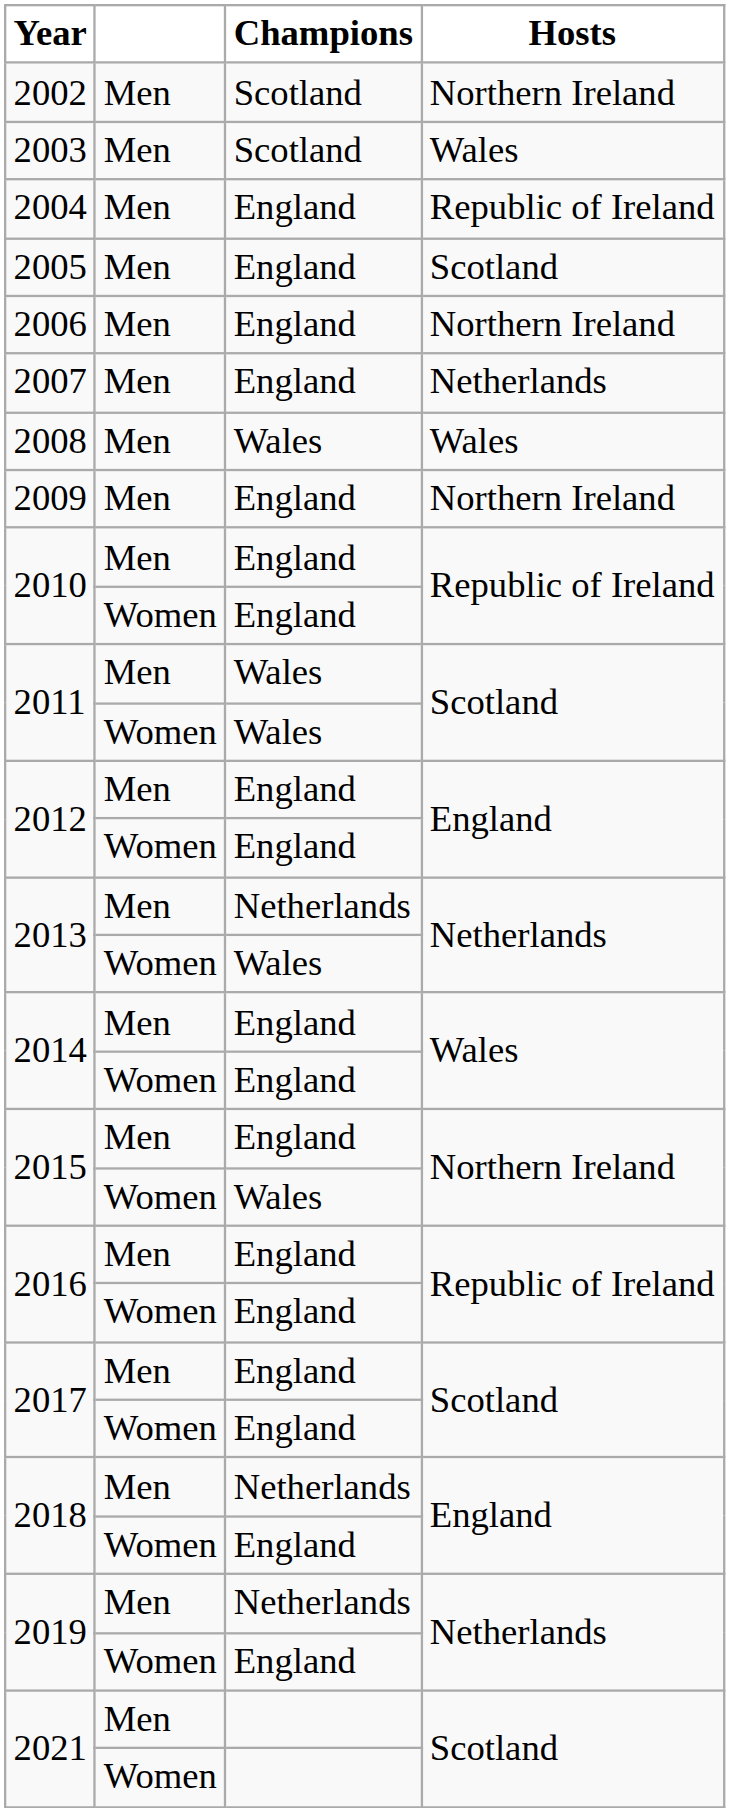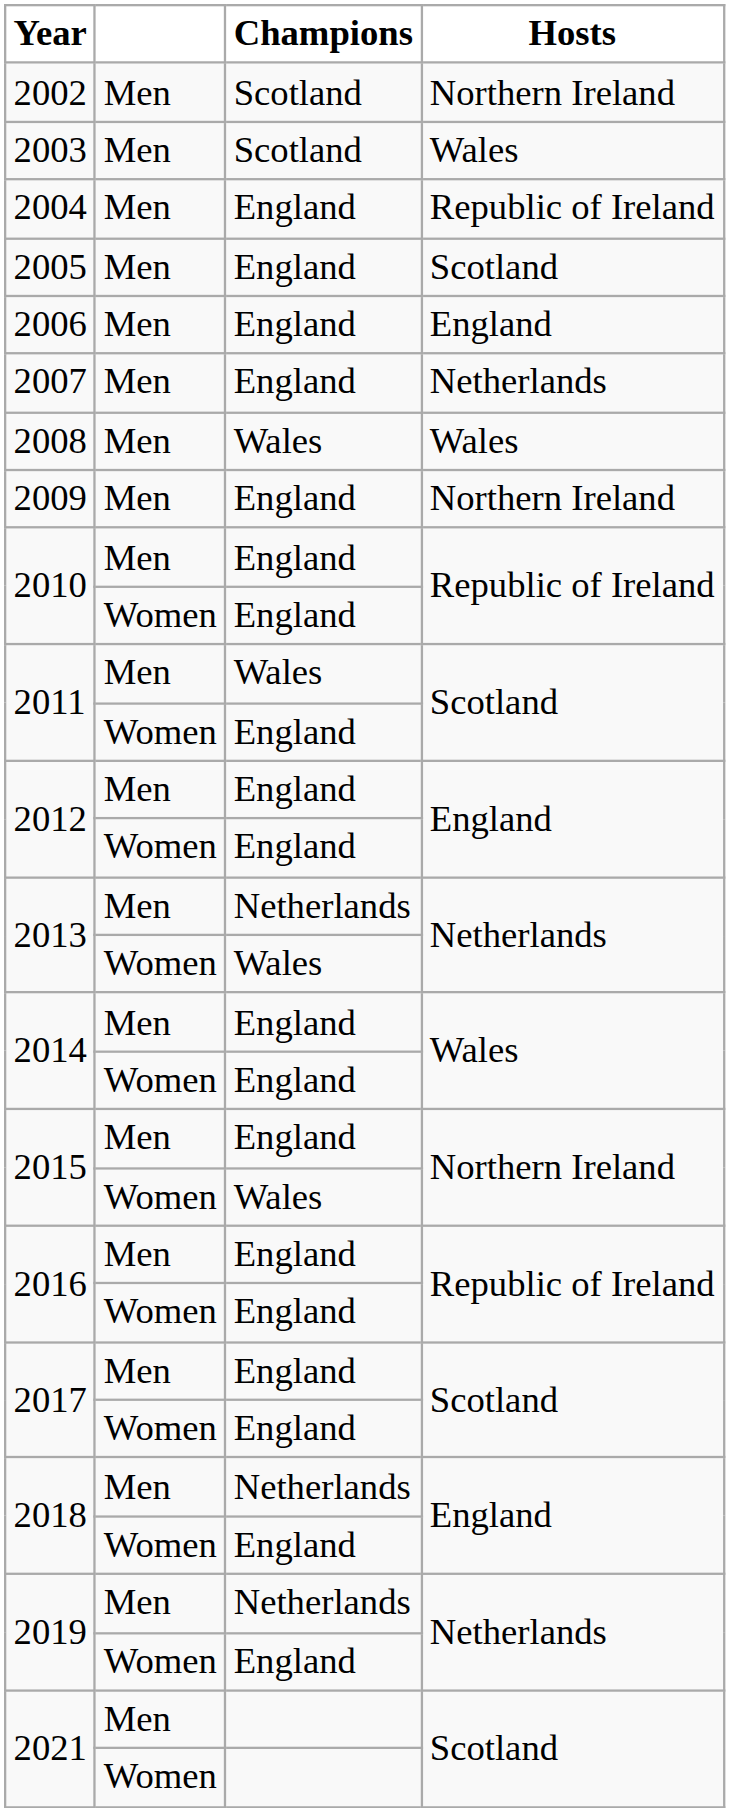2006 | Hosts: Northern Ireland -> England
2011 / Women | Champions: Wales -> England
